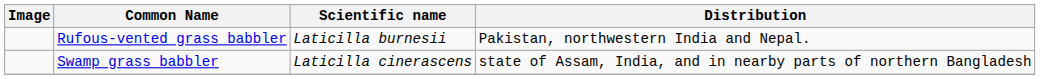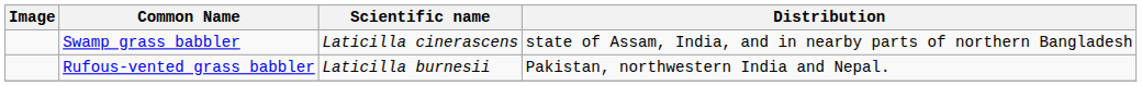rows swapped: Rufous-vented grass babbler <-> Swamp grass babbler
